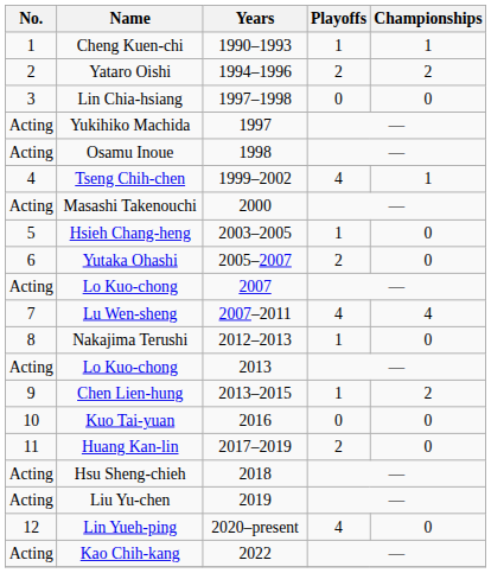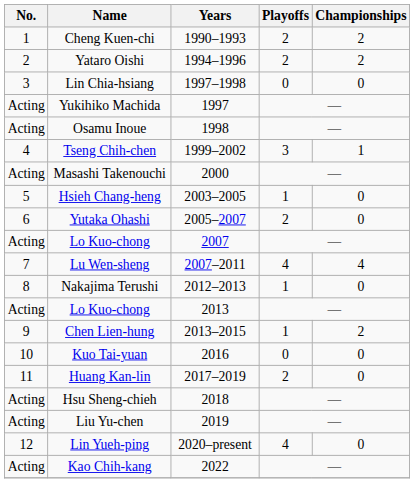Cheng Kuen-chi | Playoffs: 1 -> 2
Cheng Kuen-chi | Championships: 1 -> 2
Tseng Chih-chen | Playoffs: 4 -> 3
